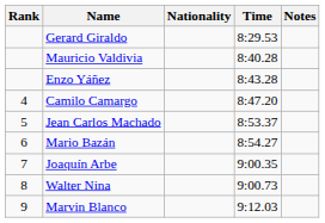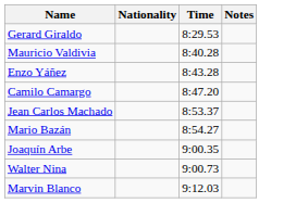- column: Rank | 4 | 5 | 6 | 7 | 8 | 9
